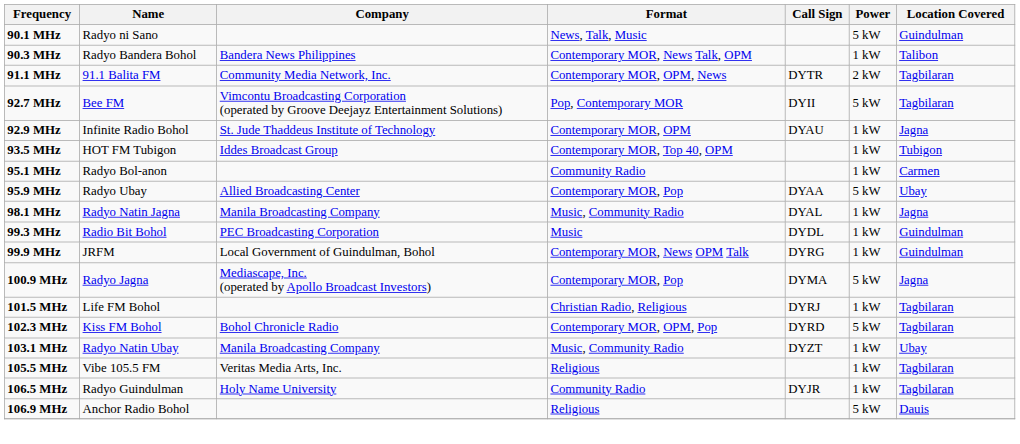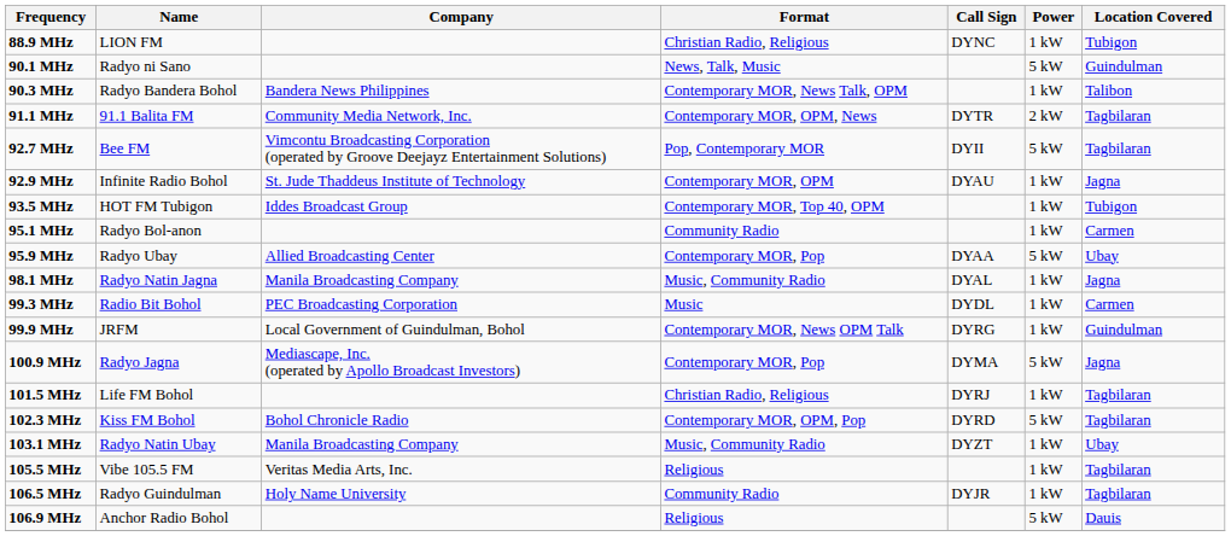+ row: 88.9 MHz | LION FM | Christian Radio, Religious | DYNC | 1 kW | Tubigon
99.3 MHz | Location Covered: Guindulman -> Carmen
